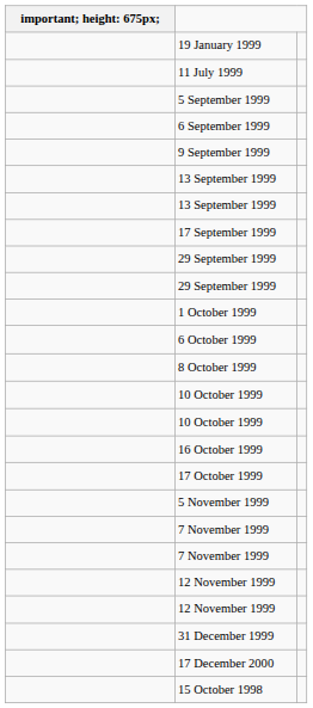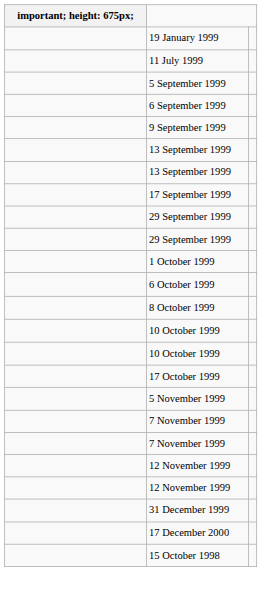- row: 16 October 1999
